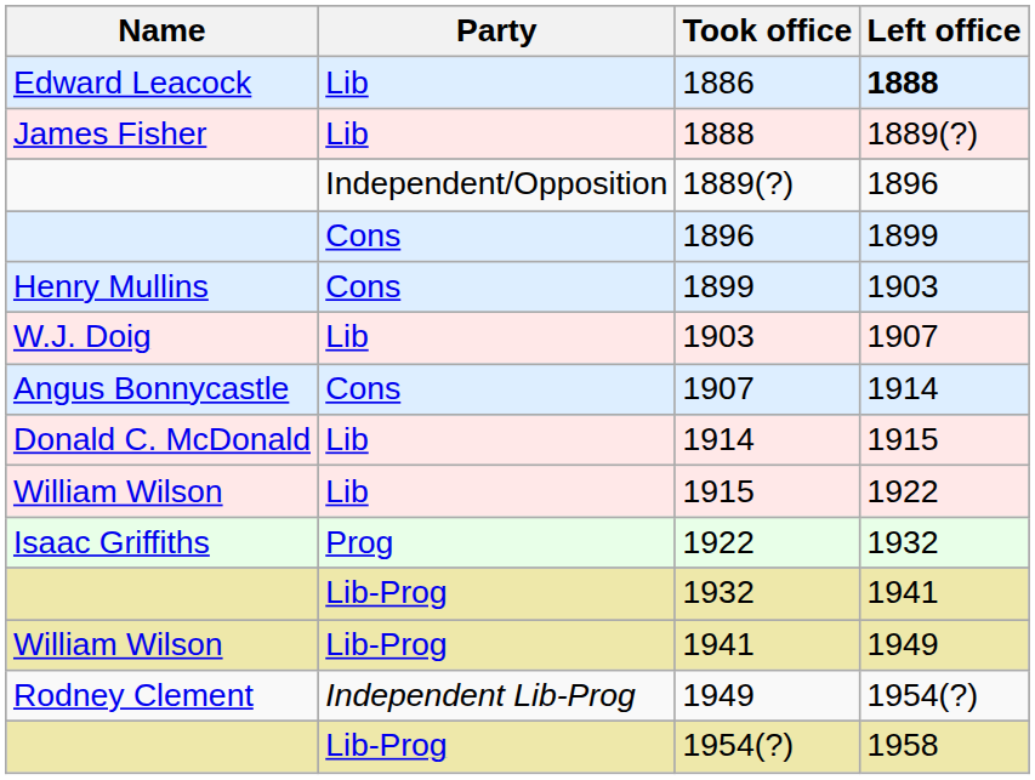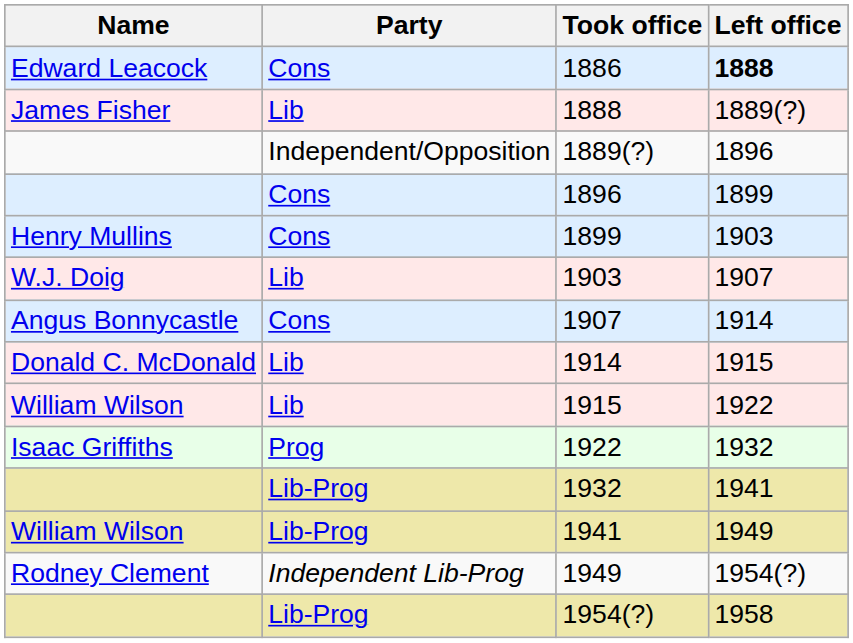1886 | Party: Lib -> Cons
